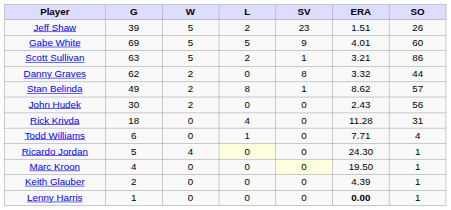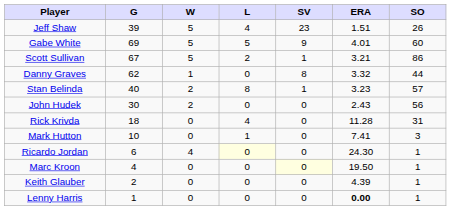Jeff Shaw | L: 2 -> 4
Scott Sullivan | G: 63 -> 67
Danny Graves | W: 2 -> 1
Stan Belinda | G: 49 -> 40
Stan Belinda | ERA: 8.62 -> 3.23
+ row: Mark Hutton | 10 | 0 | 1 | 0 | 7.41 | 3
- row: Todd Williams | 6 | 0 | 1 | 0 | 7.71 | 4
Ricardo Jordan | G: 5 -> 6
